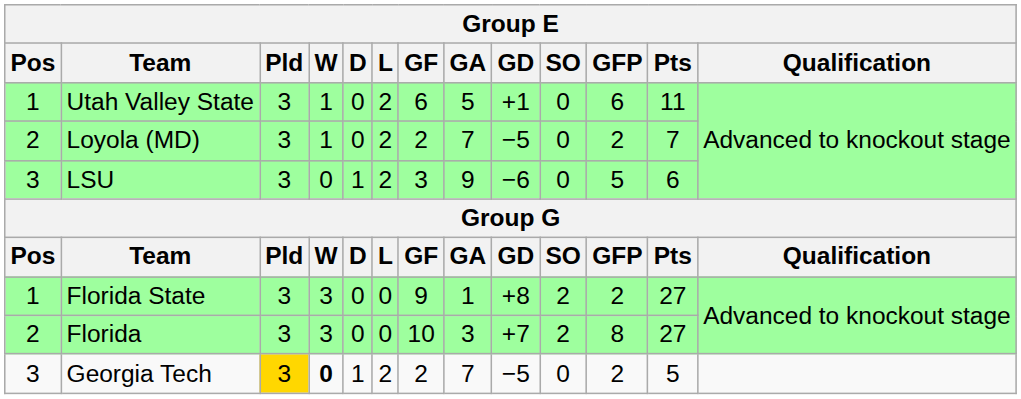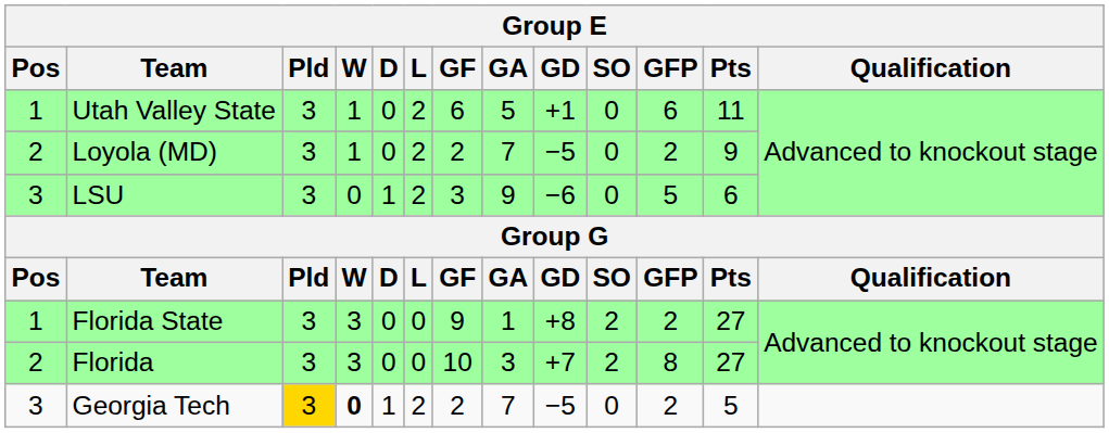Loyola (MD) | Pts: 7 -> 9
